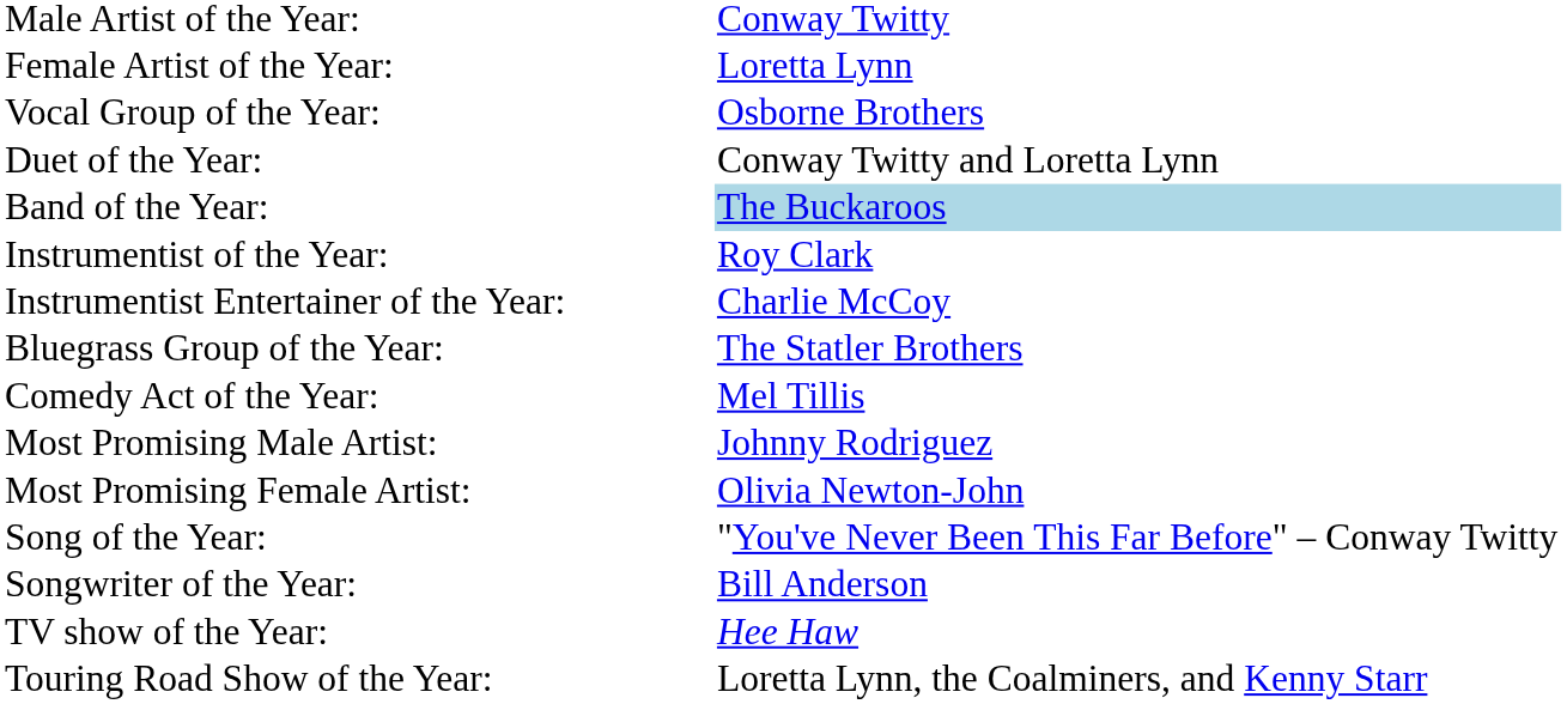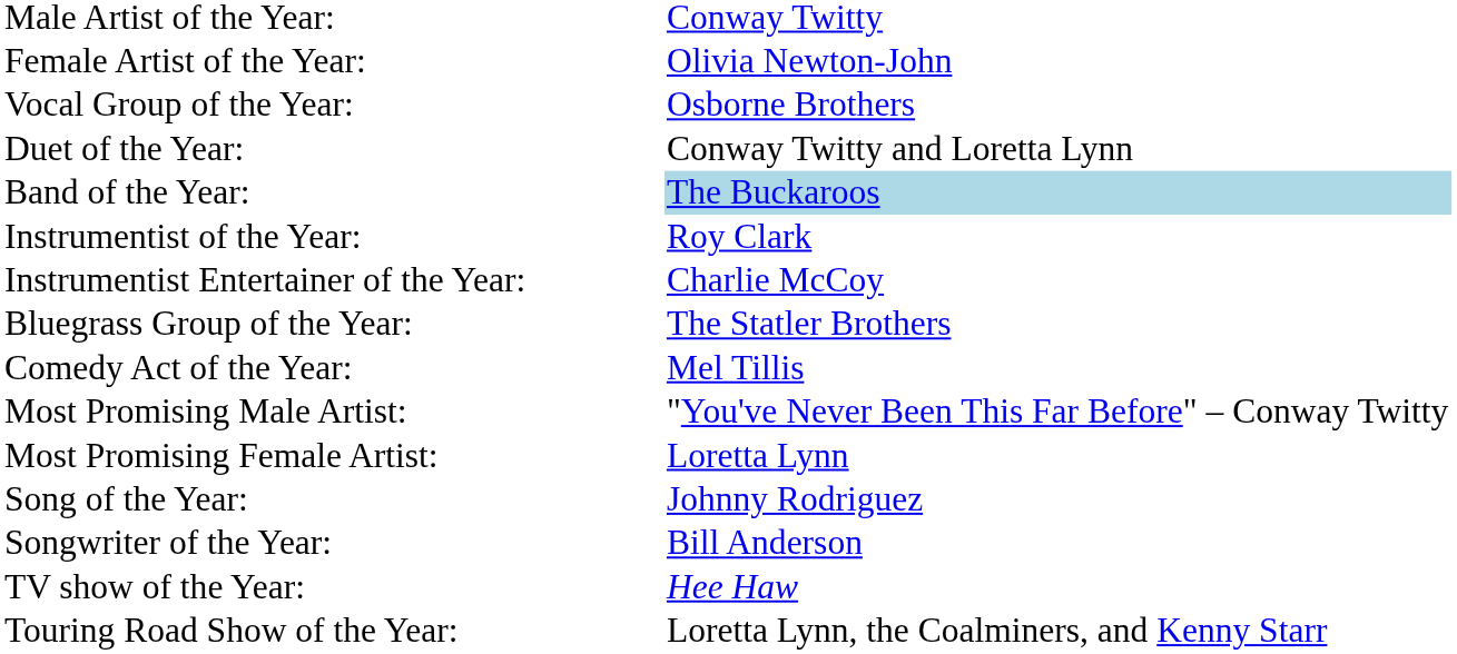Female Artist of the Year: | column 2: Loretta Lynn -> Olivia Newton-John
Most Promising Male Artist: | column 2: Johnny Rodriguez -> "You've Never Been This Far Before" – Conway Twitty
Most Promising Female Artist: | column 2: Olivia Newton-John -> Loretta Lynn
Song of the Year: | column 2: "You've Never Been This Far Before" – Conway Twitty -> Johnny Rodriguez
